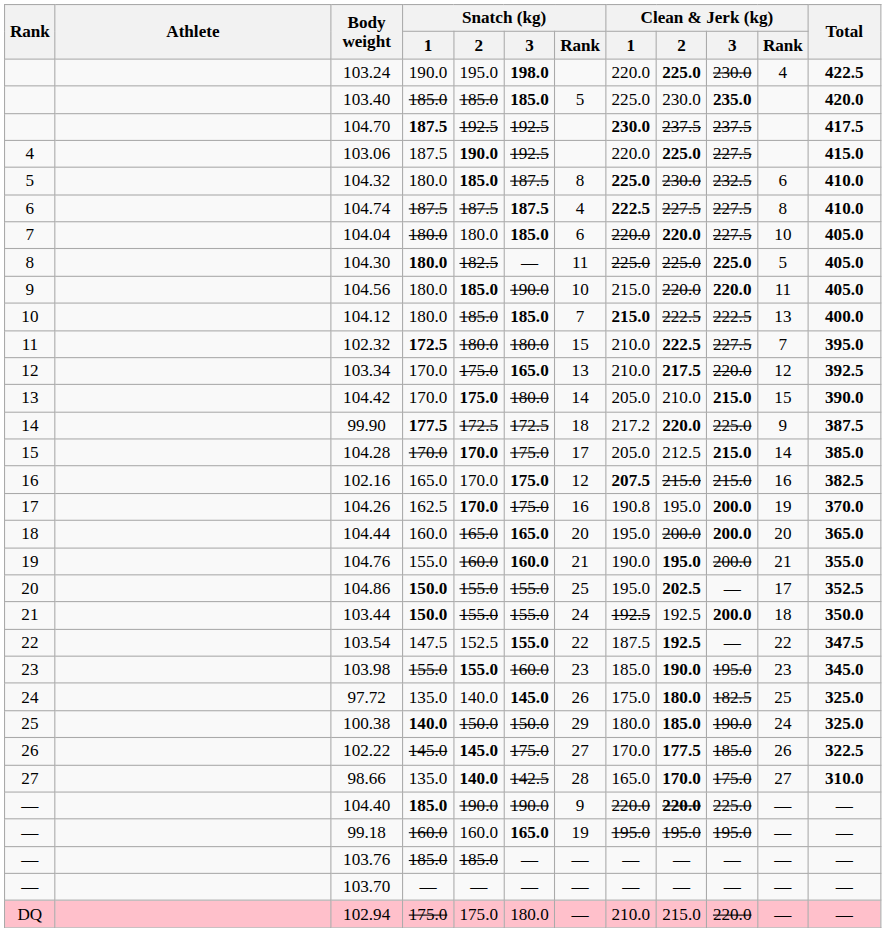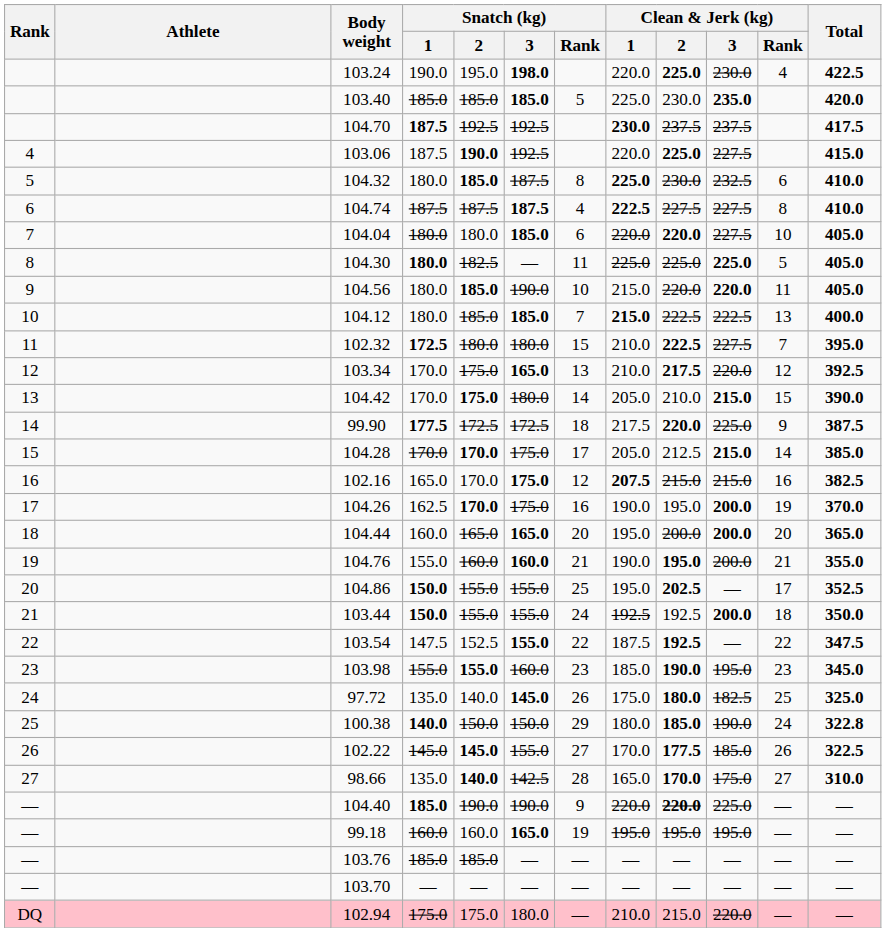99.90 | Clean & Jerk (kg) / 1: 217.2 -> 217.5
104.26 | Clean & Jerk (kg) / 1: 190.8 -> 190.0
100.38 | Total: 325.0 -> 322.8
102.22 | Snatch (kg) / 3: 175.0 -> 155.0
